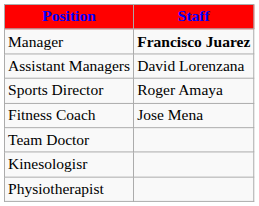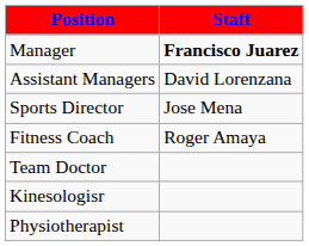Sports Director | Staff: Roger Amaya -> Jose Mena
Fitness Coach | Staff: Jose Mena -> Roger Amaya
